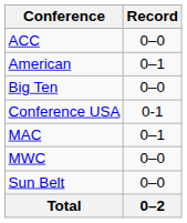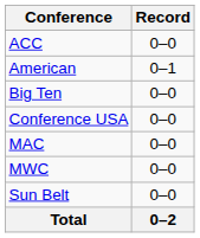Conference USA | Record: 0-1 -> 0–0
MAC | Record: 0–1 -> 0–0
